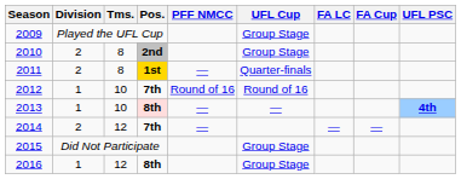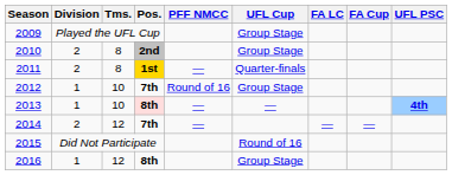2012 | UFL Cup: Round of 16 -> Group Stage
2015 | UFL Cup: Group Stage -> Round of 16
